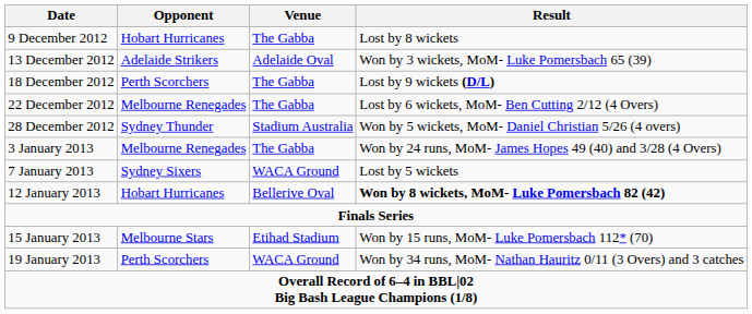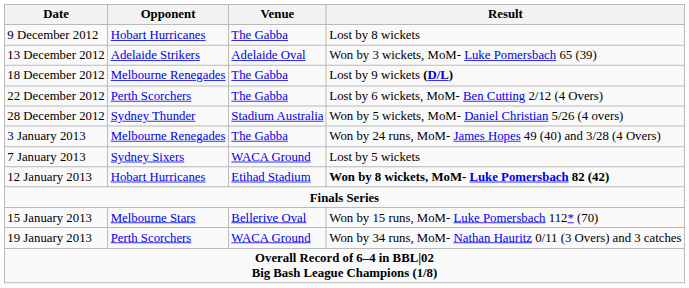18 December 2012 | Opponent: Perth Scorchers -> Melbourne Renegades
22 December 2012 | Opponent: Melbourne Renegades -> Perth Scorchers
12 January 2013 | Venue: Bellerive Oval -> Etihad Stadium
15 January 2013 | Venue: Etihad Stadium -> Bellerive Oval
